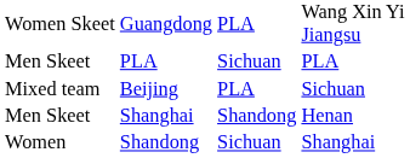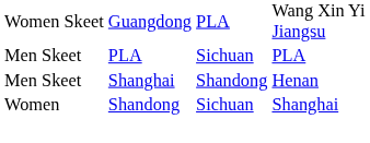- row: Mixed team | Beijing | PLA | Sichuan
